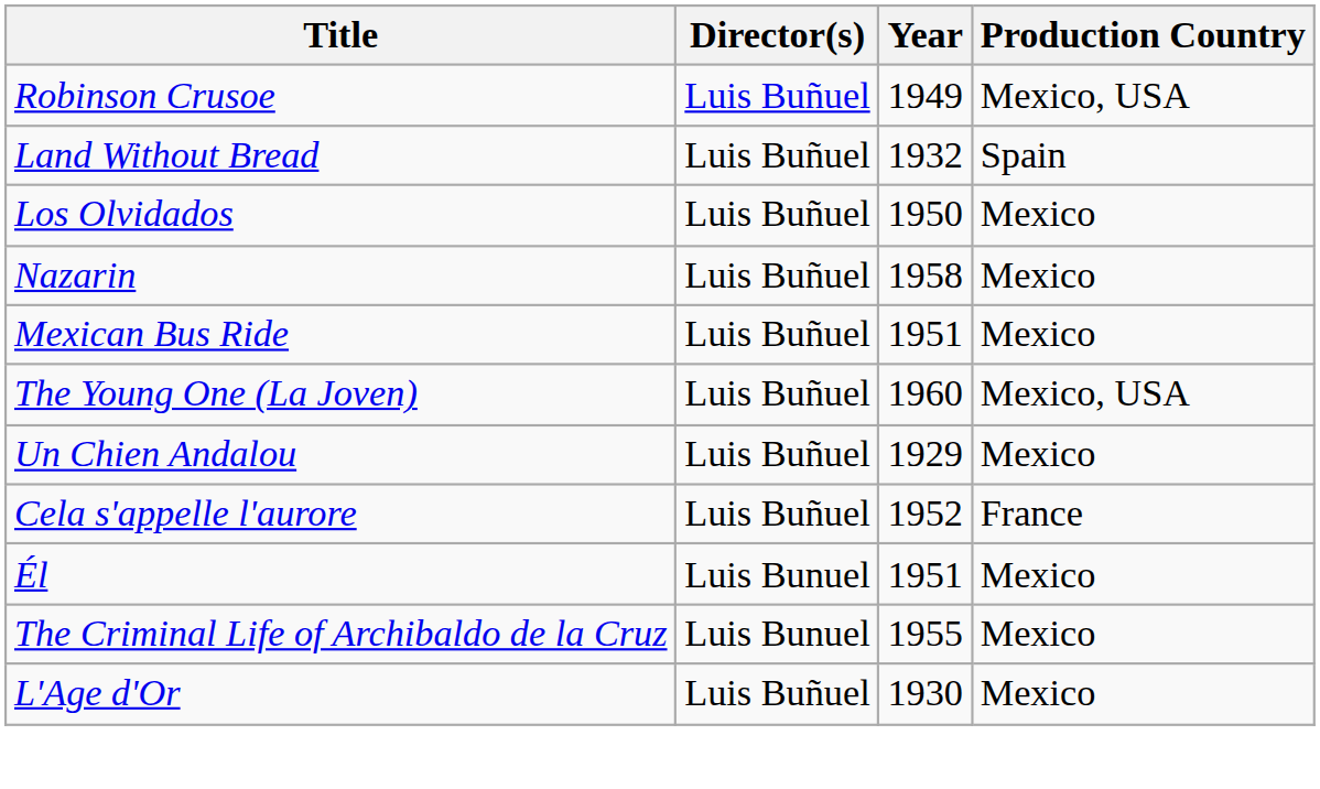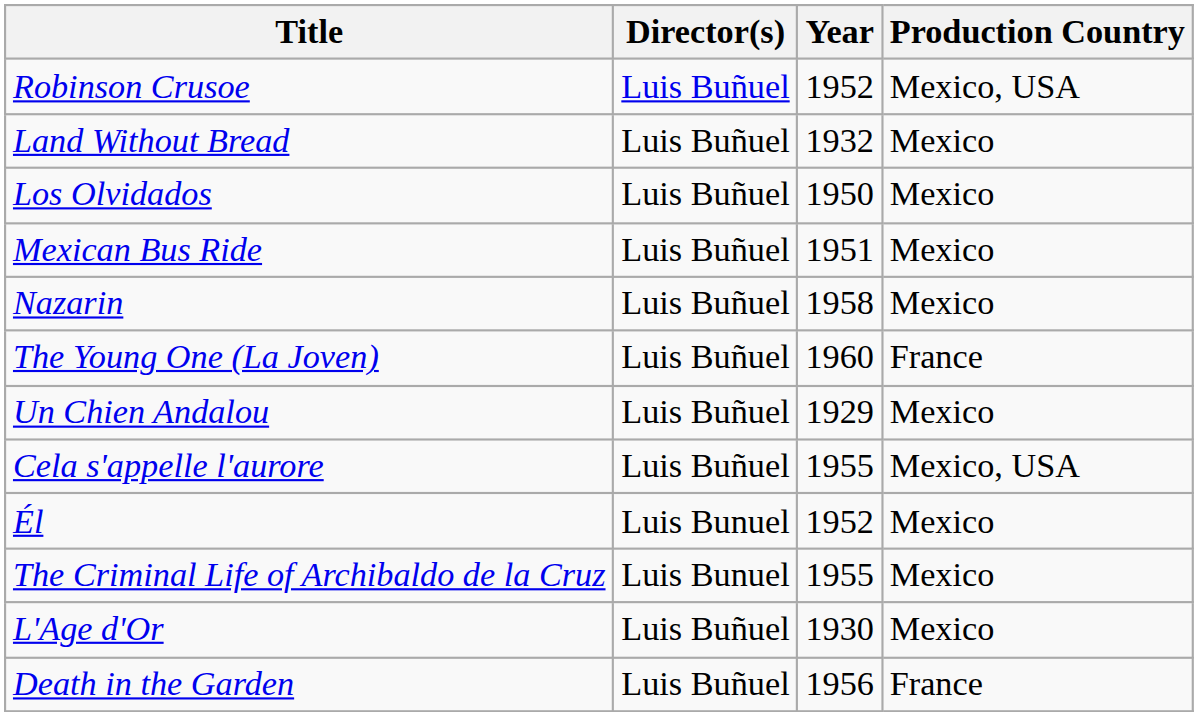Robinson Crusoe | Year: 1949 -> 1952
Land Without Bread | Production Country: Spain -> Mexico
rows swapped: Nazarin <-> Mexican Bus Ride
The Young One (La Joven) | Production Country: Mexico, USA -> France
Cela s'appelle l'aurore | Year: 1952 -> 1955
Cela s'appelle l'aurore | Production Country: France -> Mexico, USA
Él | Year: 1951 -> 1952
+ row: Death in the Garden | Luis Buñuel | 1956 | France
